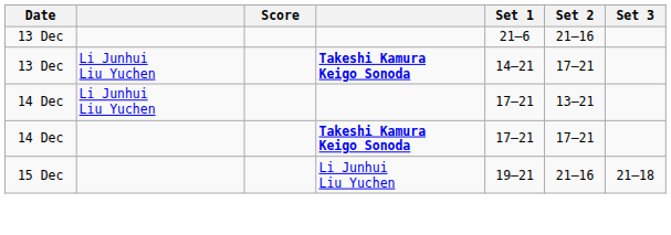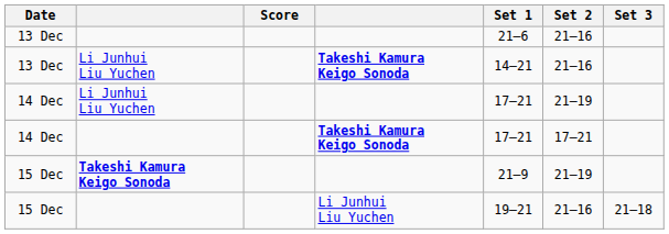13 Dec / Li Junhui Liu Yuchen | Set 2: 17–21 -> 21–16
14 Dec / Li Junhui Liu Yuchen | Set 2: 13–21 -> 21–19
+ row: 15 Dec | Takeshi Kamura Keigo Sonoda | 21–9 | 21–19
